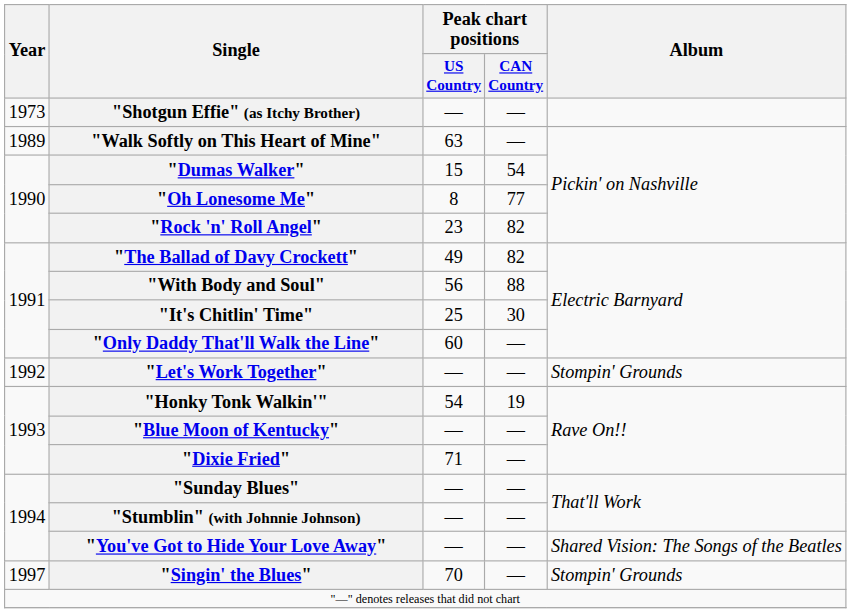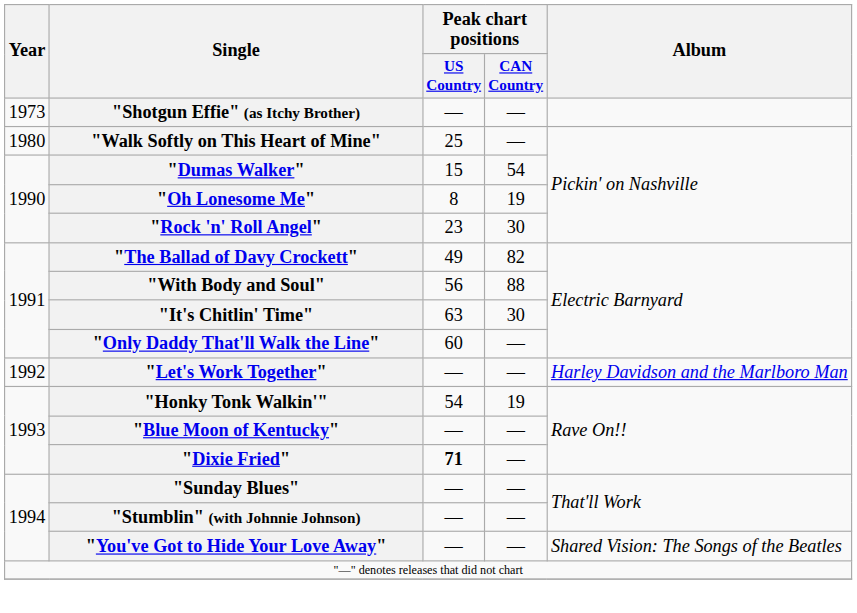"Walk Softly on This Heart of Mine" | Year: 1989 -> 1980
"Walk Softly on This Heart of Mine" | Peak chart positions / US Country: 63 -> 25
"Oh Lonesome Me" | Peak chart positions / CAN Country: 77 -> 19
"Rock 'n' Roll Angel" | Peak chart positions / CAN Country: 82 -> 30
"It's Chitlin' Time" | Peak chart positions / US Country: 25 -> 63
"Let's Work Together" | Album: Stompin' Grounds -> Harley Davidson and the Marlboro Man
"Dixie Fried" | Peak chart positions / US Country: normal -> bold
- row: 1997 | "Singin' the Blues" | 70 | — | Stompin' Grounds
